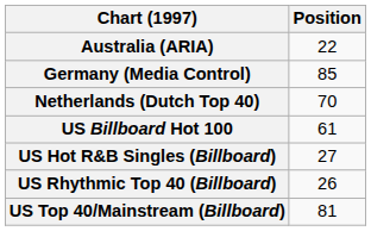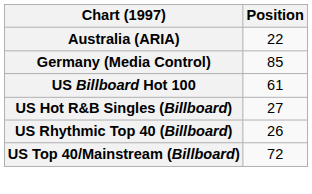- row: Netherlands (Dutch Top 40) | 70
US Top 40/Mainstream (Billboard) | Position: 81 -> 72
